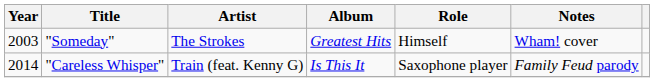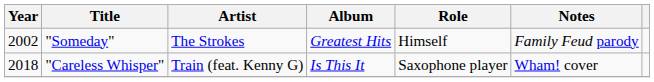"Someday" | Year: 2003 -> 2002
"Someday" | Notes: Wham! cover -> Family Feud parody
"Careless Whisper" | Year: 2014 -> 2018
"Careless Whisper" | Notes: Family Feud parody -> Wham! cover
